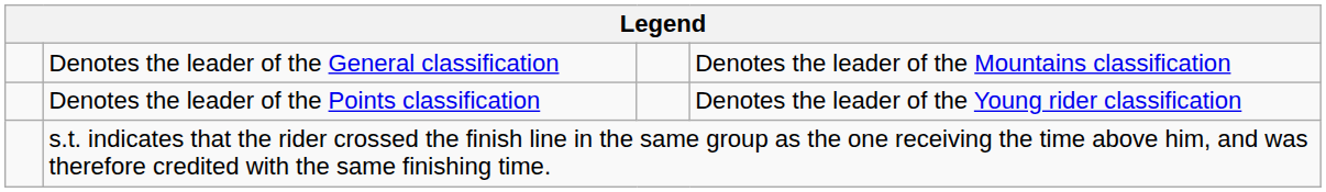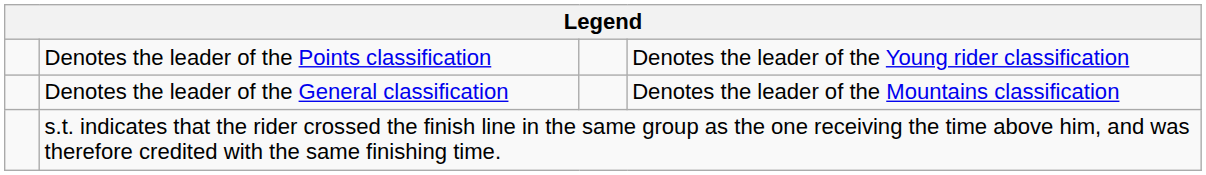rows swapped: Denotes the leader of the General classification <-> Denotes the leader of the Points classification
